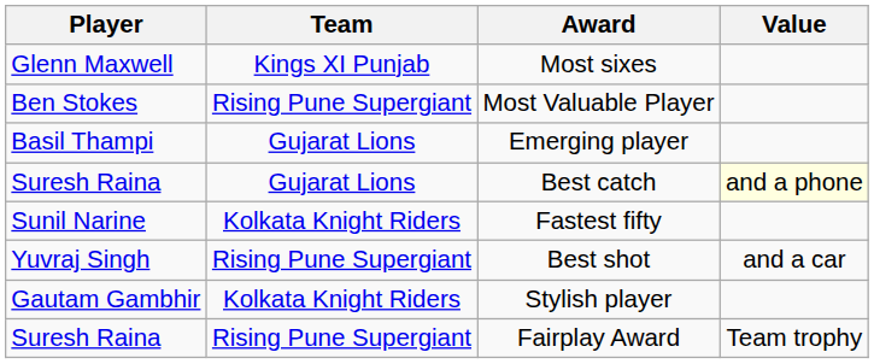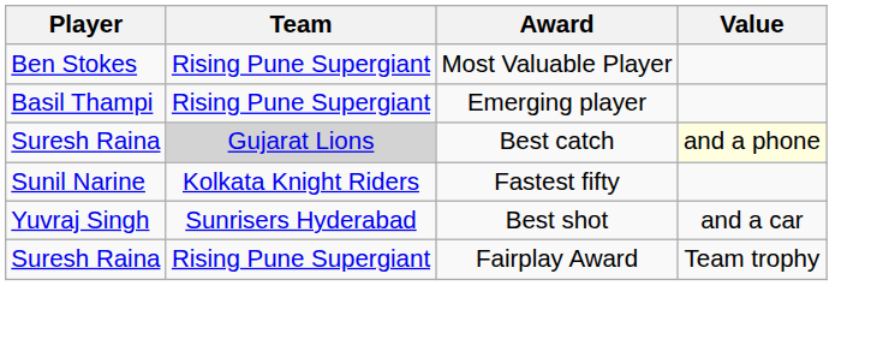- row: Glenn Maxwell | Kings XI Punjab | Most sixes
Emerging player | Team: Gujarat Lions -> Rising Pune Supergiant
Best catch | Team: no background -> lightgrey background
Best shot | Team: Rising Pune Supergiant -> Sunrisers Hyderabad
- row: Gautam Gambhir | Kolkata Knight Riders | Stylish player
